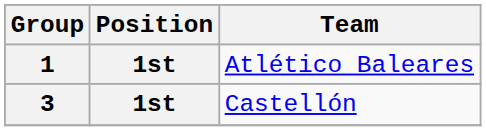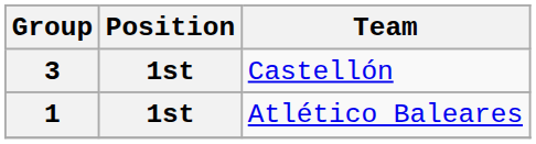rows swapped: 1 <-> 3
